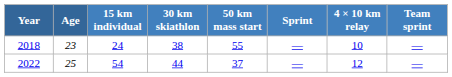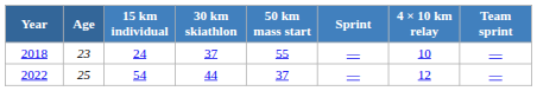2018 | 30 km skiathlon: 38 -> 37
